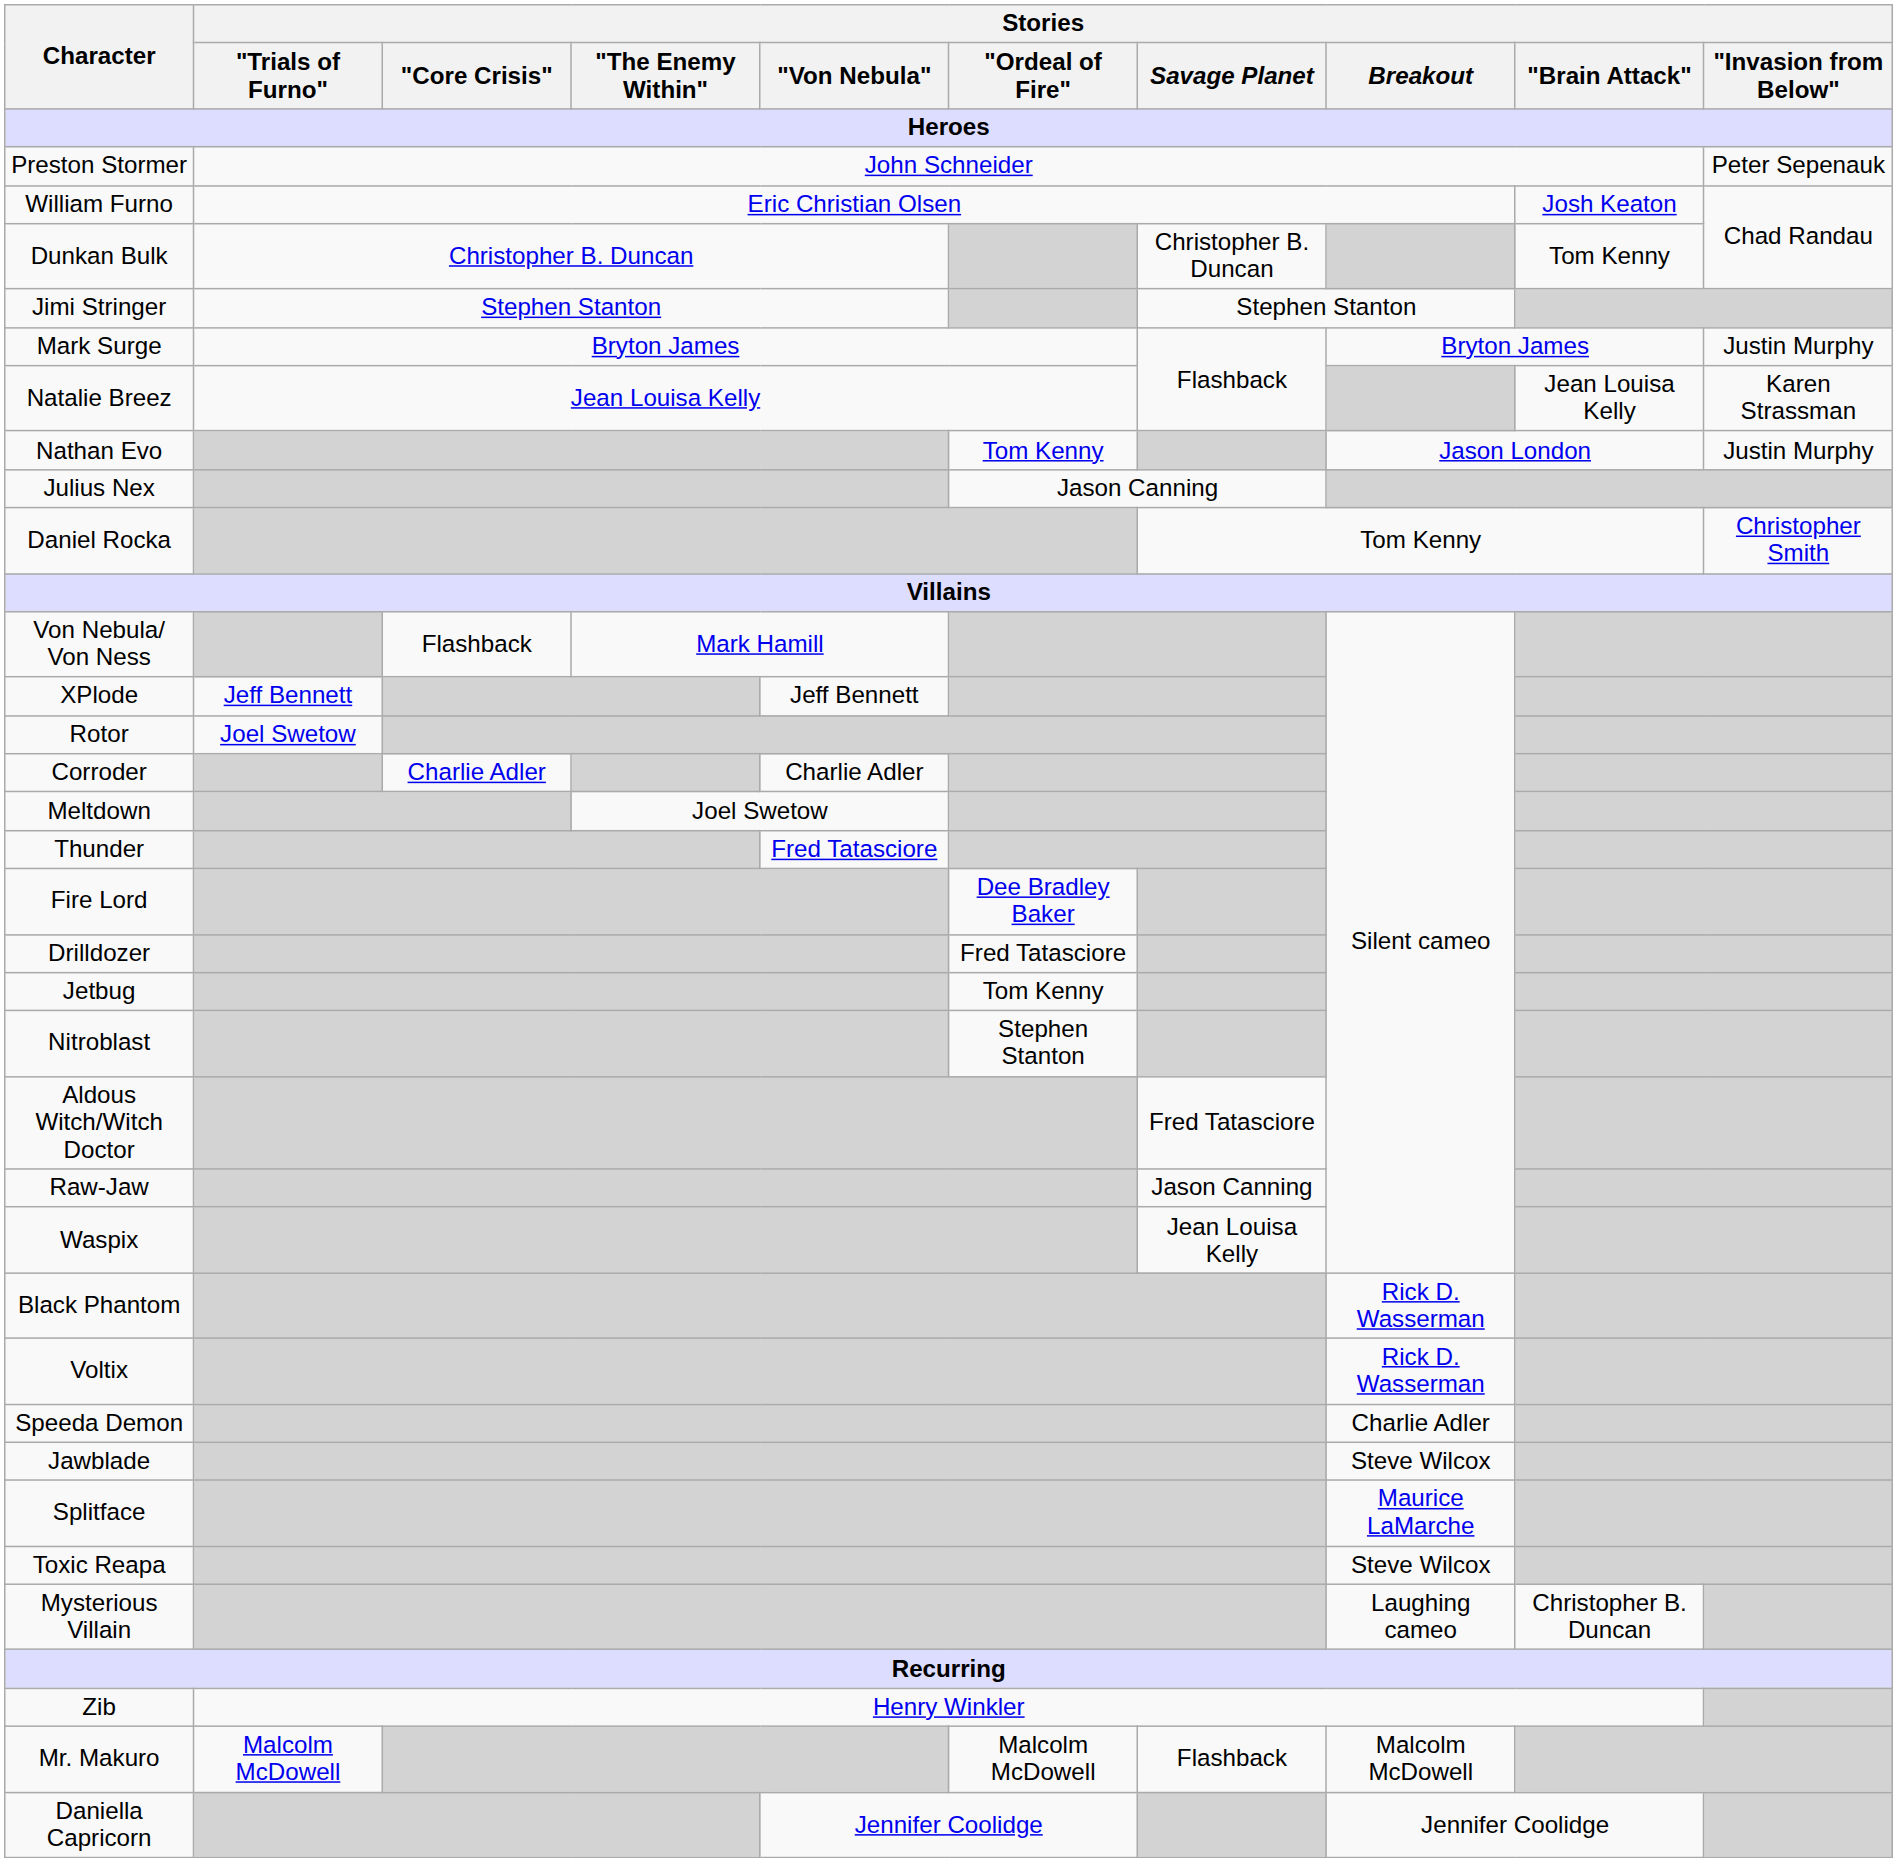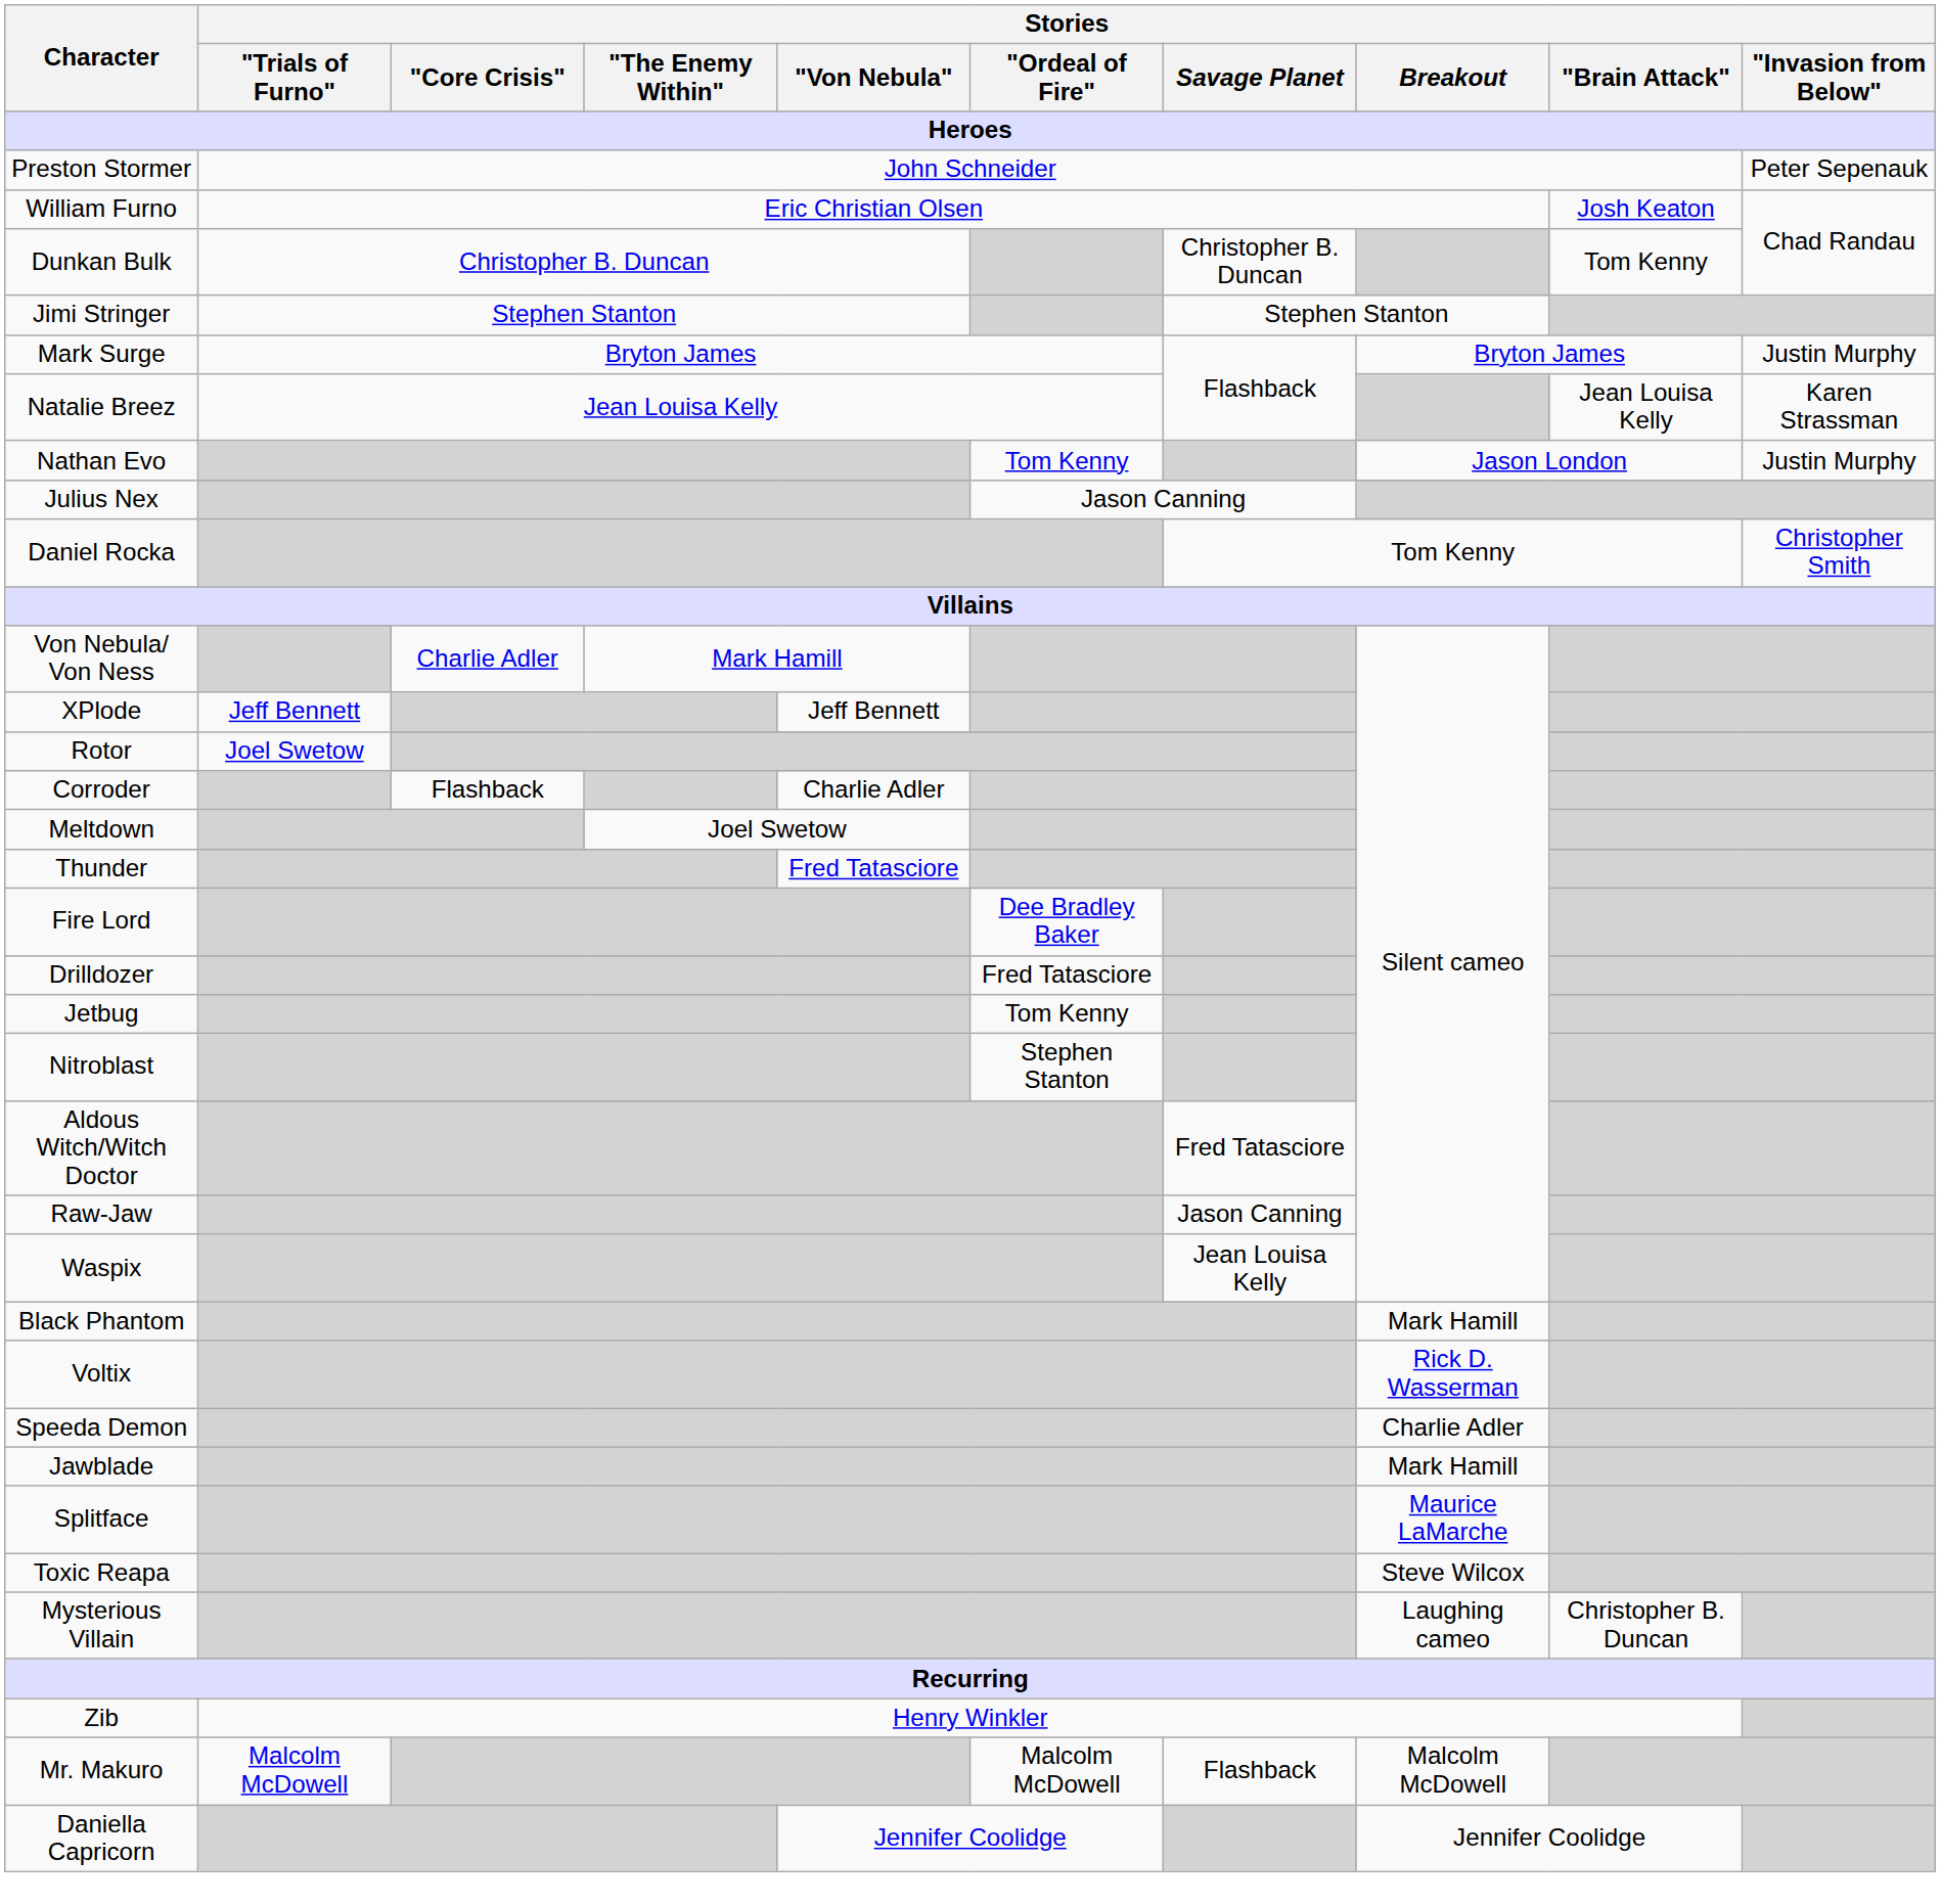Von Nebula/ Von Ness | Stories / "Core Crisis" / Heroes: Flashback -> Charlie Adler
Corroder | Stories / "Core Crisis" / Heroes: Charlie Adler -> Flashback
Black Phantom | Stories / Breakout / Heroes: Rick D. Wasserman -> Mark Hamill
Jawblade | Stories / Breakout / Heroes: Steve Wilcox -> Mark Hamill
